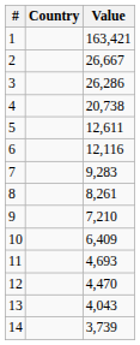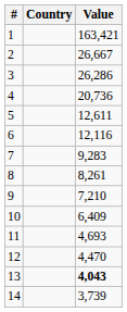4 | Value: 20,738 -> 20,736
13 | Value: normal -> bold
